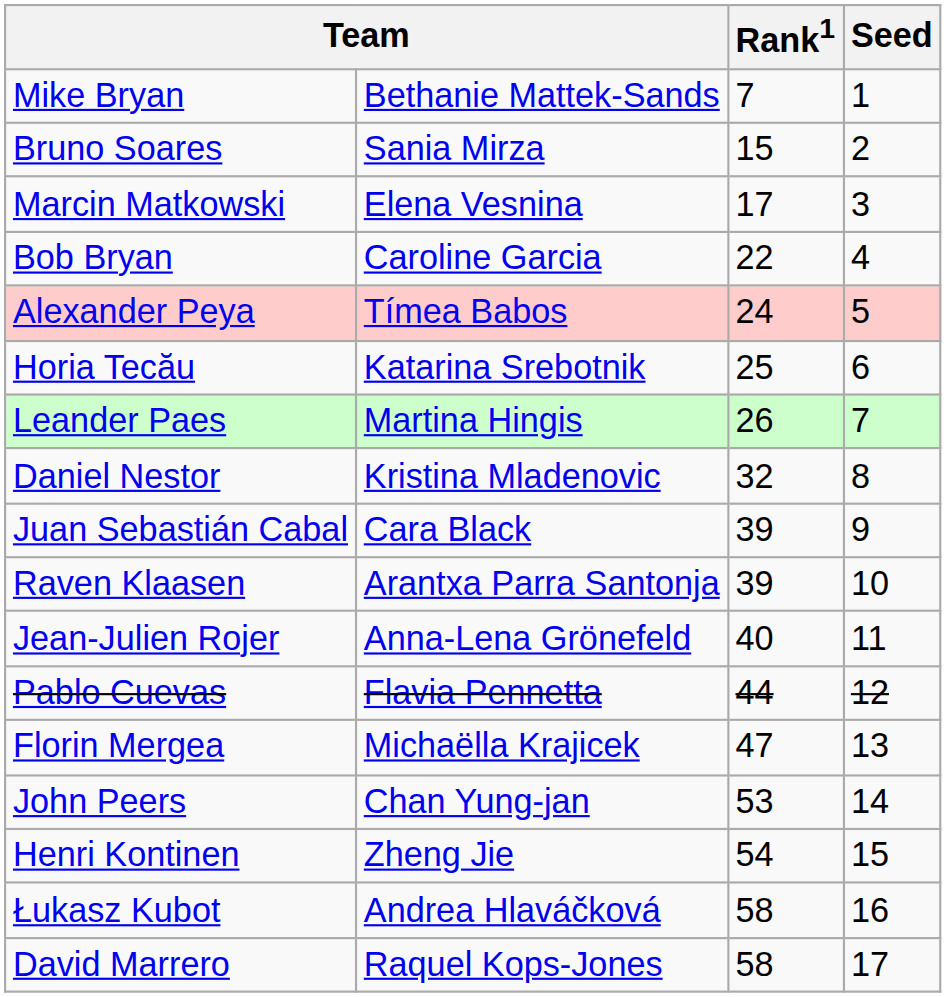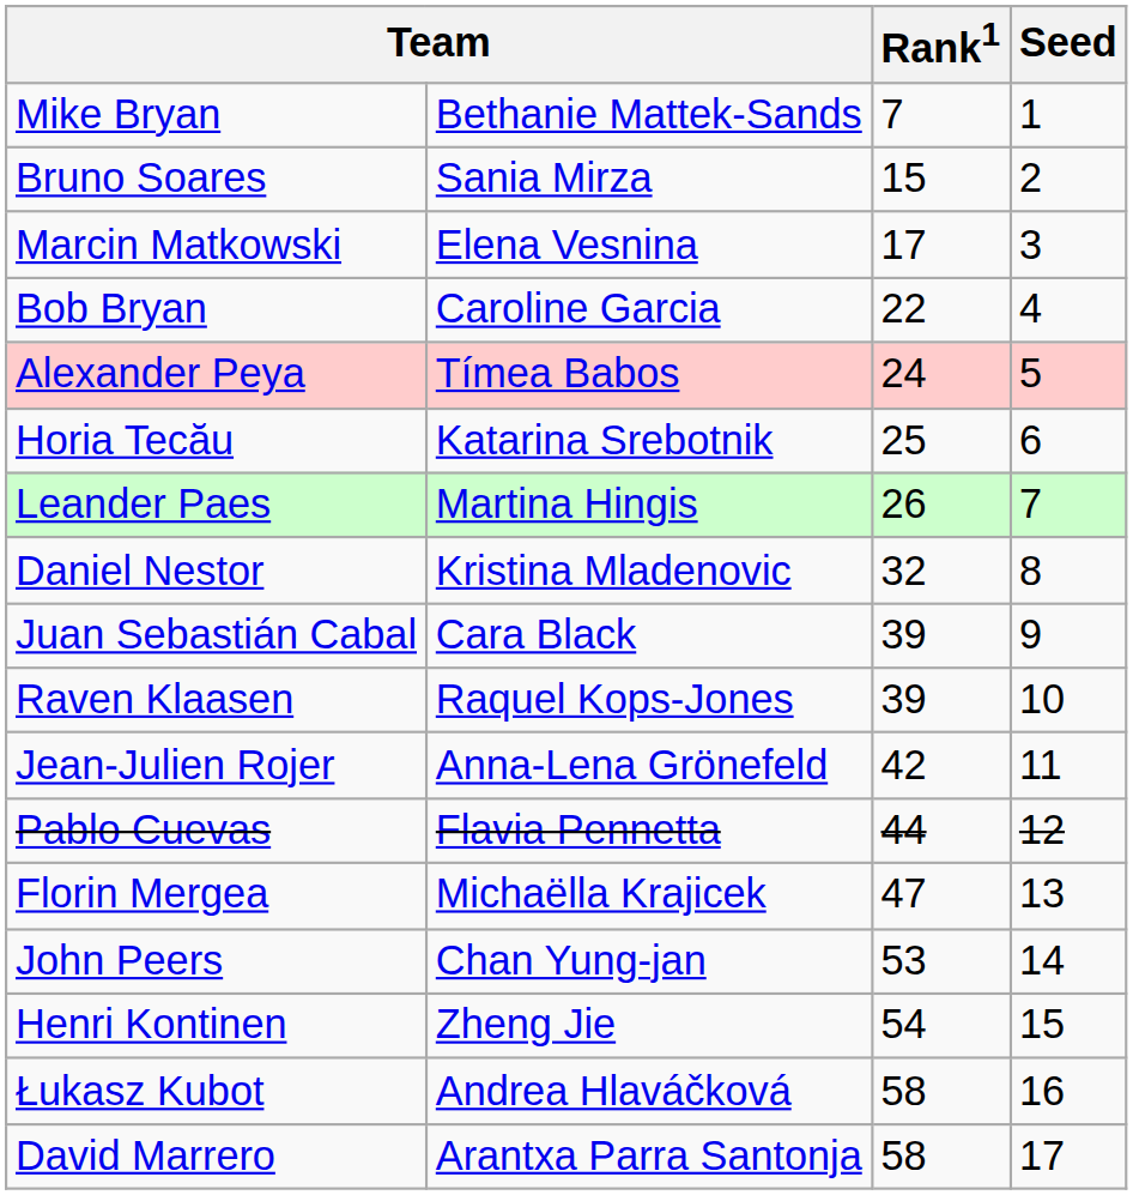Raven Klaasen | column 2: Arantxa Parra Santonja -> Raquel Kops-Jones
Jean-Julien Rojer | Rank1: 40 -> 42
David Marrero | column 2: Raquel Kops-Jones -> Arantxa Parra Santonja
